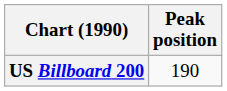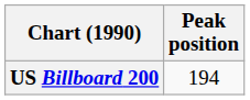US Billboard 200 | Peak position: 190 -> 194
